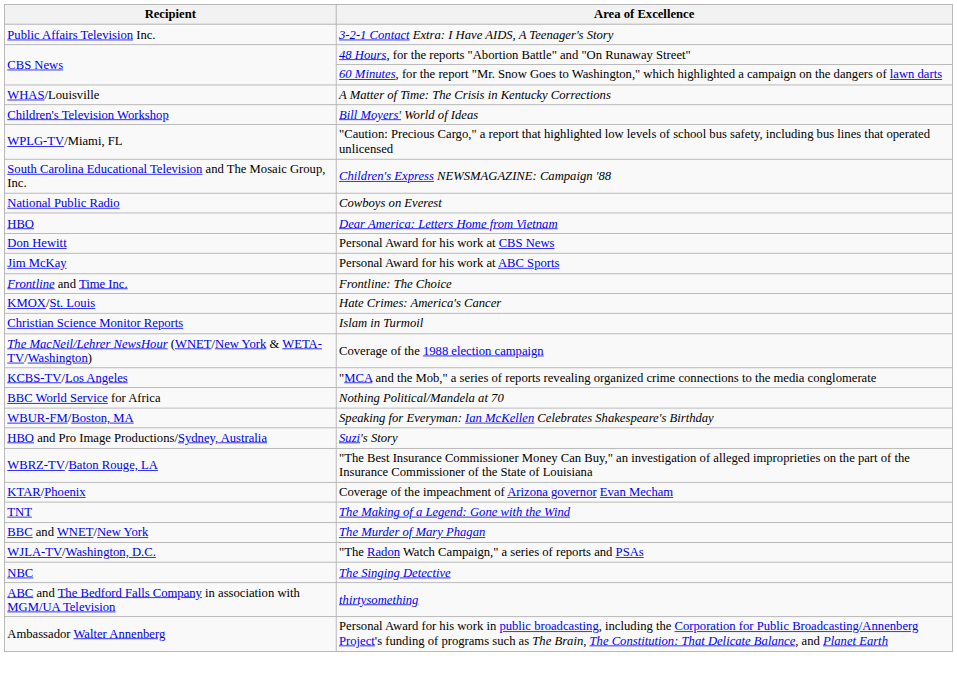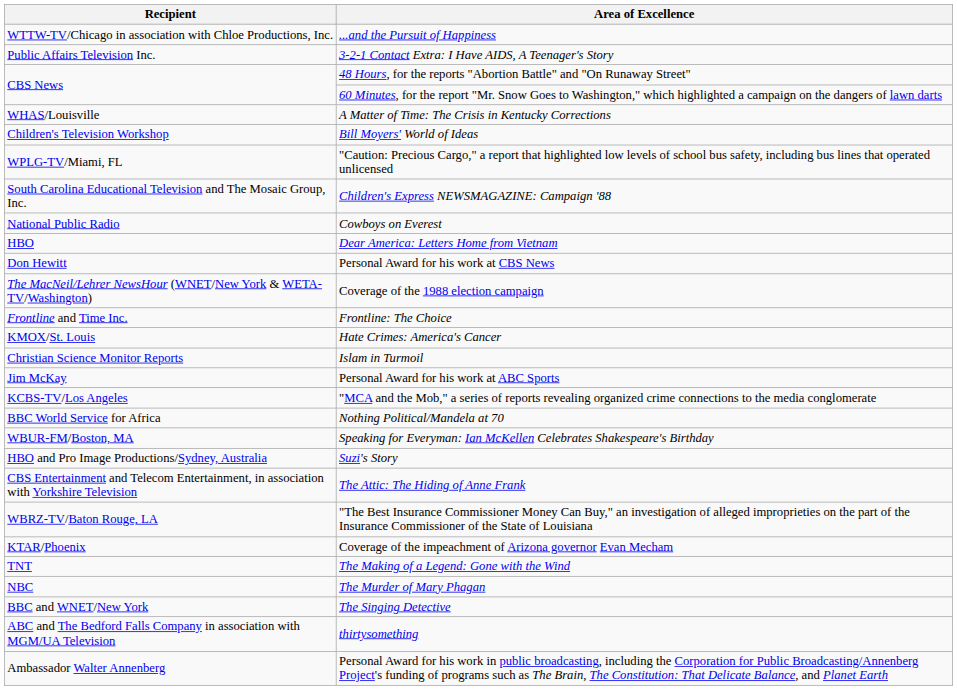+ row: WTTW-TV/Chicago in association with Chloe Productions, Inc. | ...and the Pursuit of Happiness
rows swapped: Coverage of the 1988 election campaign <-> Personal Award for his work at ABC Sports
+ row: CBS Entertainment and Telecom Entertainment, in association with Yorkshire Television | The Attic: The Hiding of Anne Frank
The Murder of Mary Phagan | Recipient: BBC and WNET/New York -> NBC
- row: WJLA-TV/Washington, D.C. | "The Radon Watch Campaign," a series of reports and PSAs
The Singing Detective | Recipient: NBC -> BBC and WNET/New York
